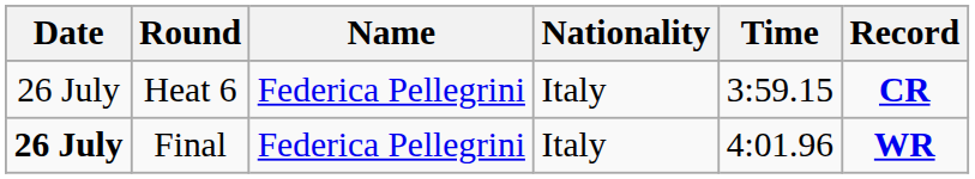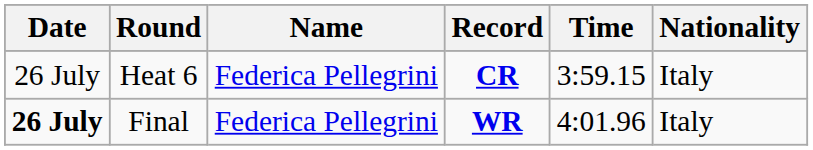columns swapped: Nationality <-> Record
